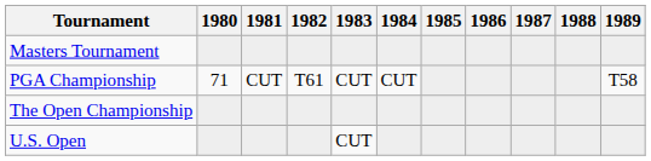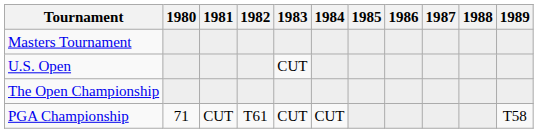rows swapped: U.S. Open <-> PGA Championship
